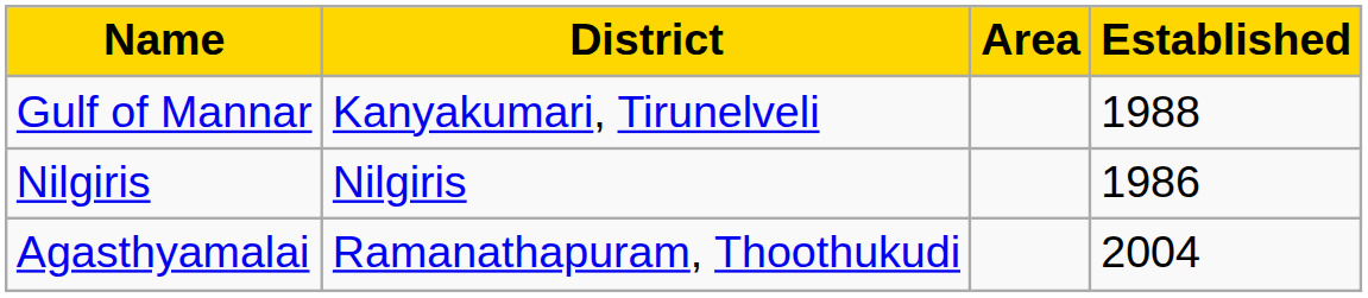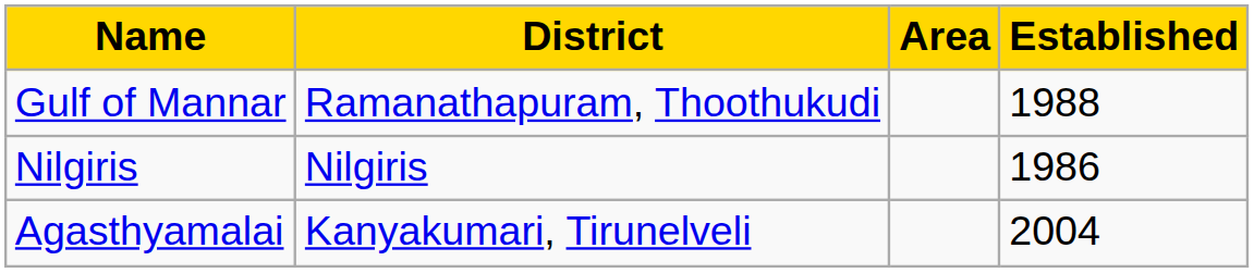Gulf of Mannar | District: Kanyakumari, Tirunelveli -> Ramanathapuram, Thoothukudi
Agasthyamalai | District: Ramanathapuram, Thoothukudi -> Kanyakumari, Tirunelveli
